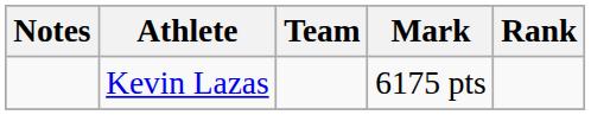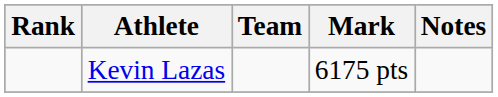columns swapped: Rank <-> Notes
